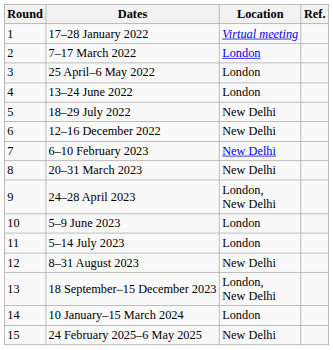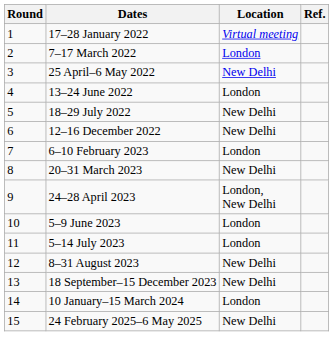25 April–6 May 2022 | Location: London -> New Delhi
6–10 February 2023 | Location: New Delhi -> London
18 September–15 December 2023 | Location: London, New Delhi -> New Delhi
